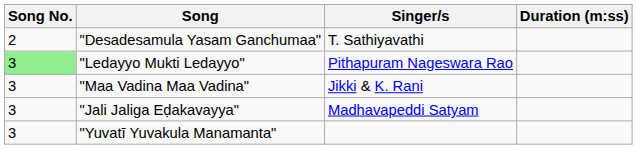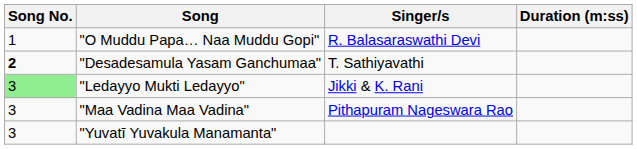+ row: 1 | "O Muddu Papa… Naa Muddu Gopi" | R. Balasaraswathi Devi
"Desadesamula Yasam Ganchumaa" | Song No.: normal -> bold
"Ledayyo Mukti Ledayyo" | Singer/s: Pithapuram Nageswara Rao -> Jikki & K. Rani
"Maa Vadina Maa Vadina" | Singer/s: Jikki & K. Rani -> Pithapuram Nageswara Rao
- row: 3 | "Jali Jaliga Eḍakavayya" | Madhavapeddi Satyam
